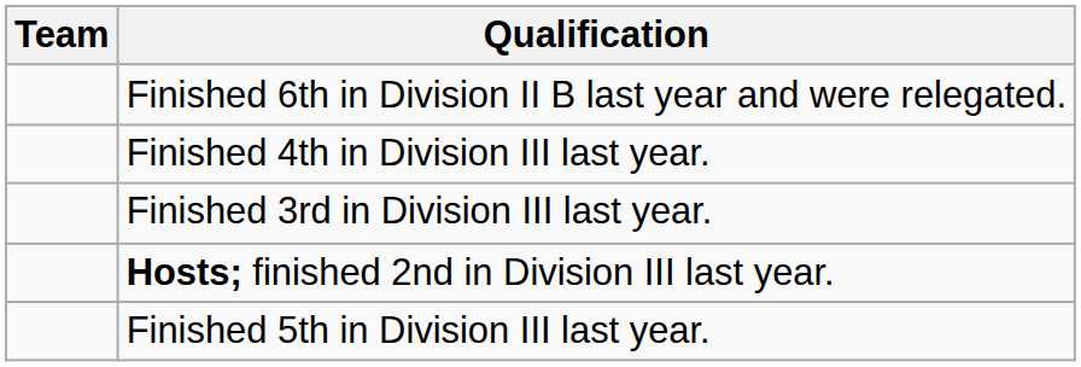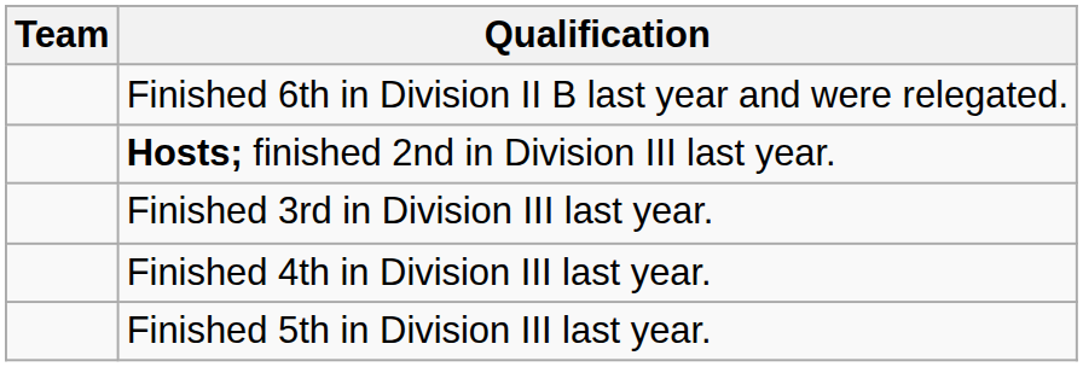rows swapped: Hosts; finished 2nd in Division III last year. <-> Finished 4th in Division III last year.
